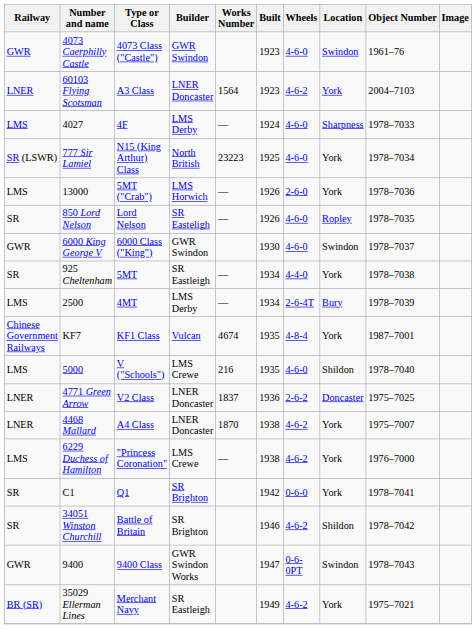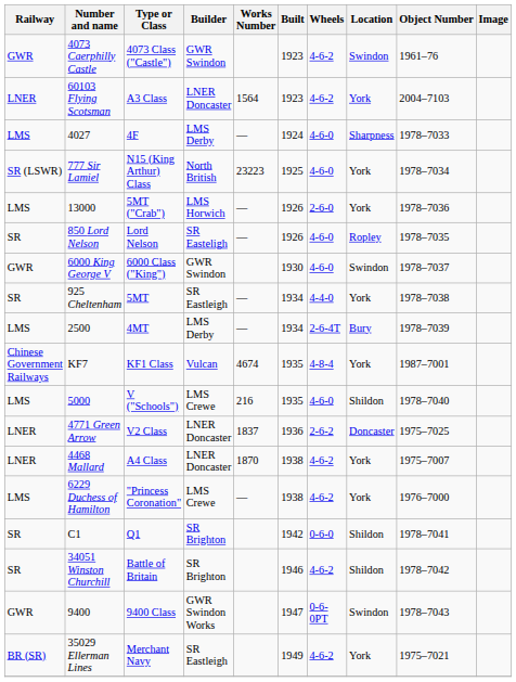4073 Caerphilly Castle | Wheels: 4-6-0 -> 4-6-2
C1 | Location: York -> Shildon
